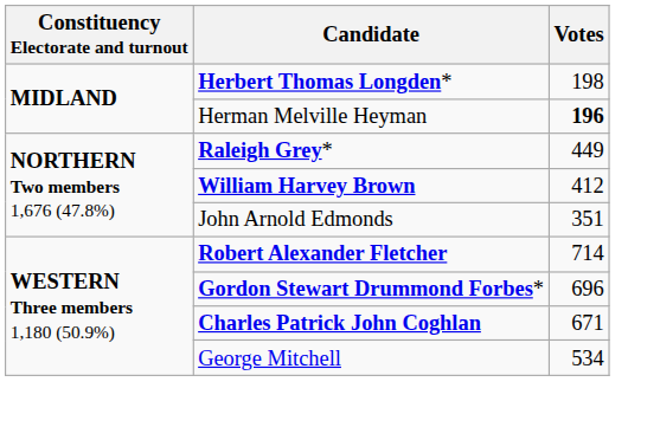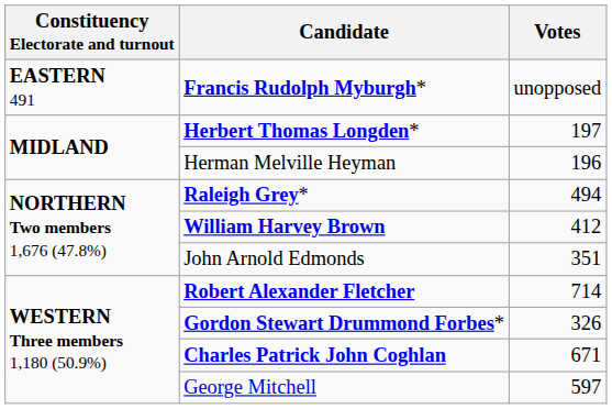+ row: EASTERN 491 | Francis Rudolph Myburgh* | unopposed
Herbert Thomas Longden* | Votes: 198 -> 197
Herman Melville Heyman | Votes: bold -> normal
Raleigh Grey* | Votes: 449 -> 494
Gordon Stewart Drummond Forbes* | Votes: 696 -> 326
George Mitchell | Votes: 534 -> 597
